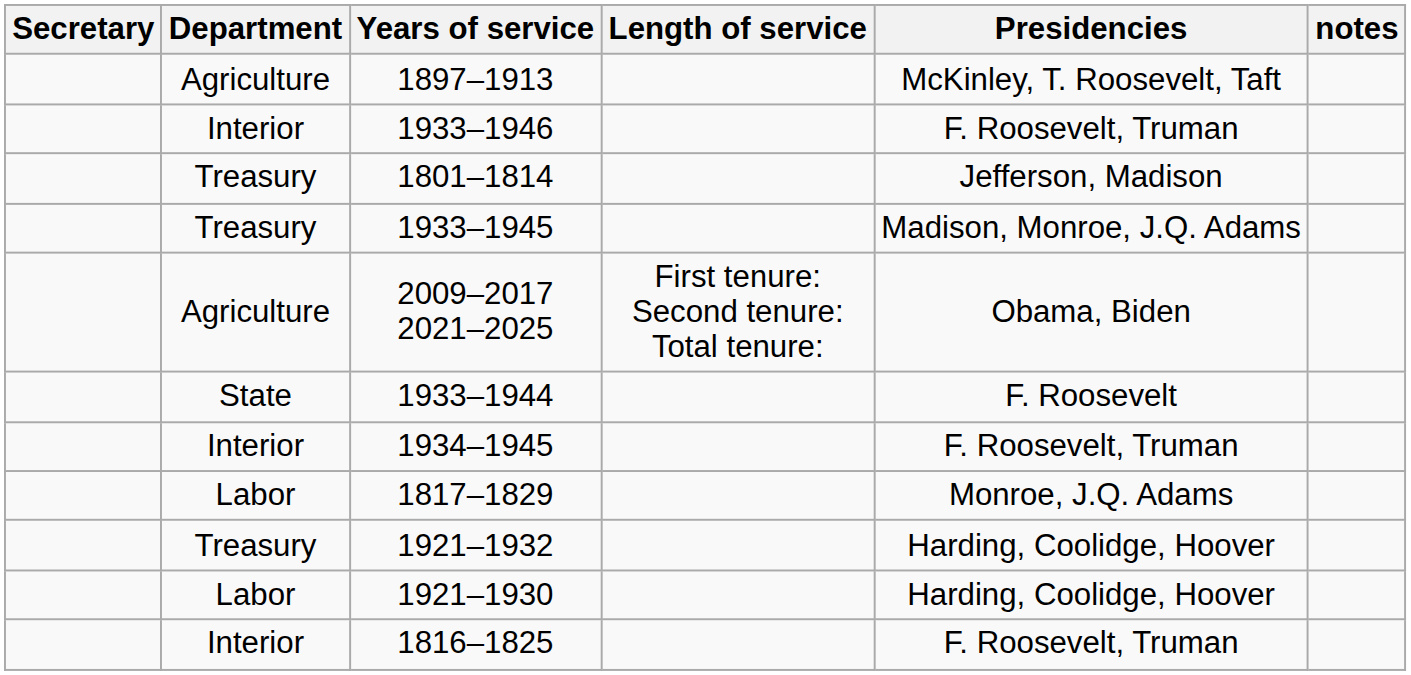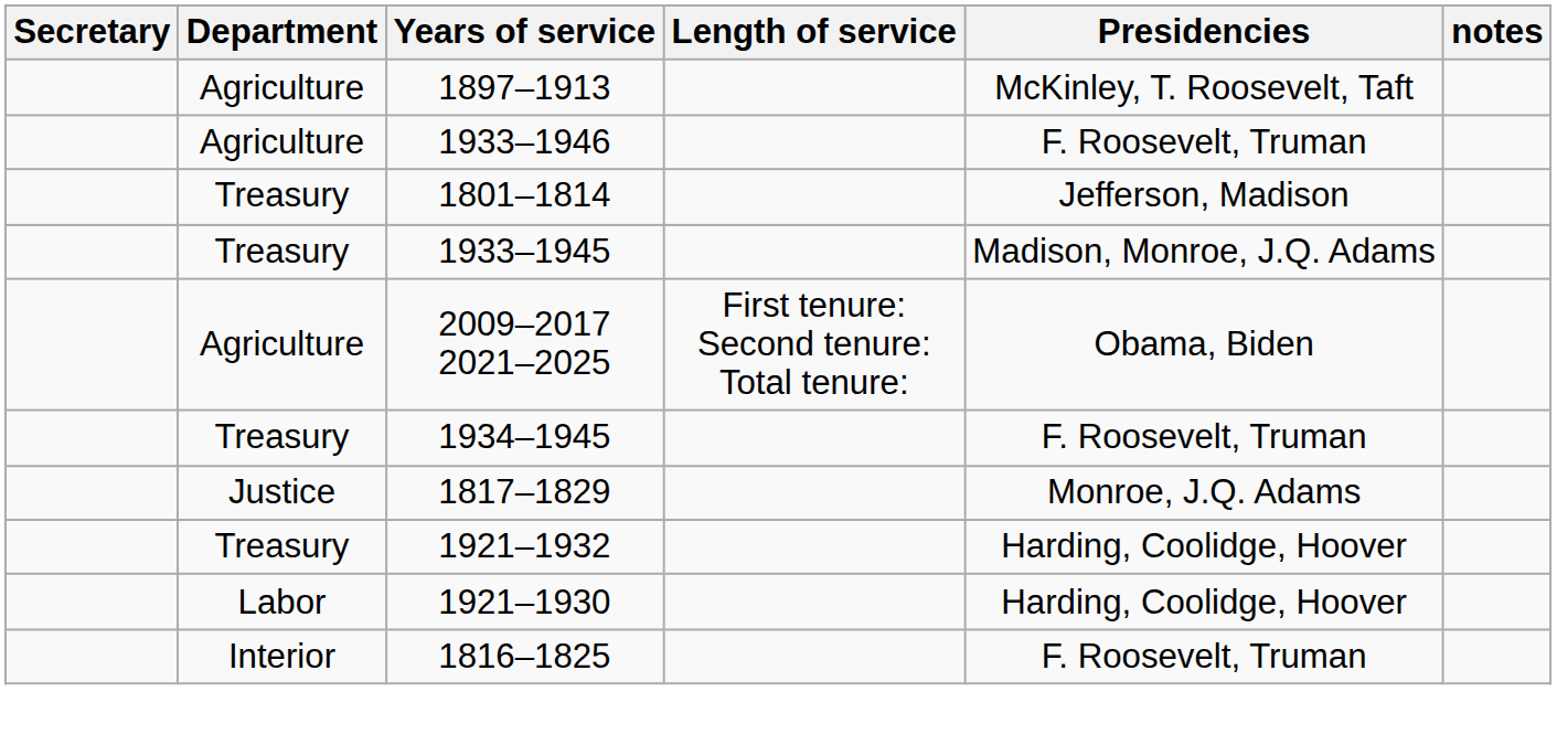1933–1946 | Department: Interior -> Agriculture
- row: State | 1933–1944 | F. Roosevelt
1934–1945 | Department: Interior -> Treasury
1817–1829 | Department: Labor -> Justice
